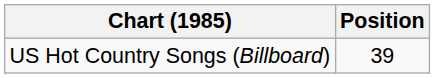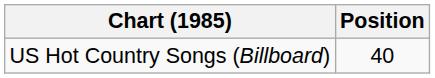US Hot Country Songs (Billboard) | Position: 39 -> 40
